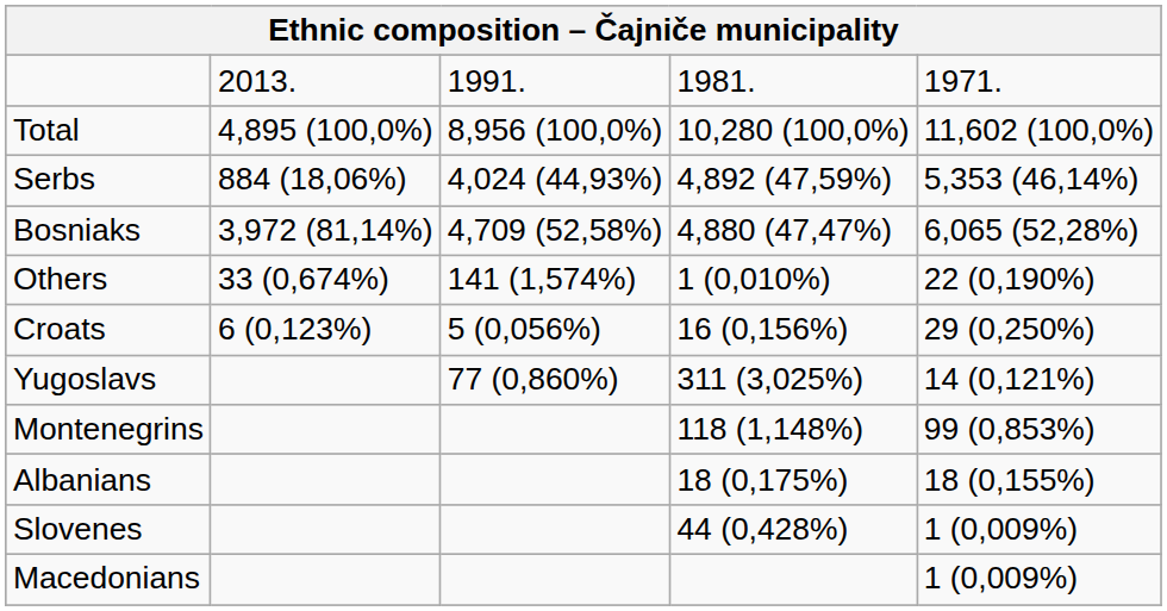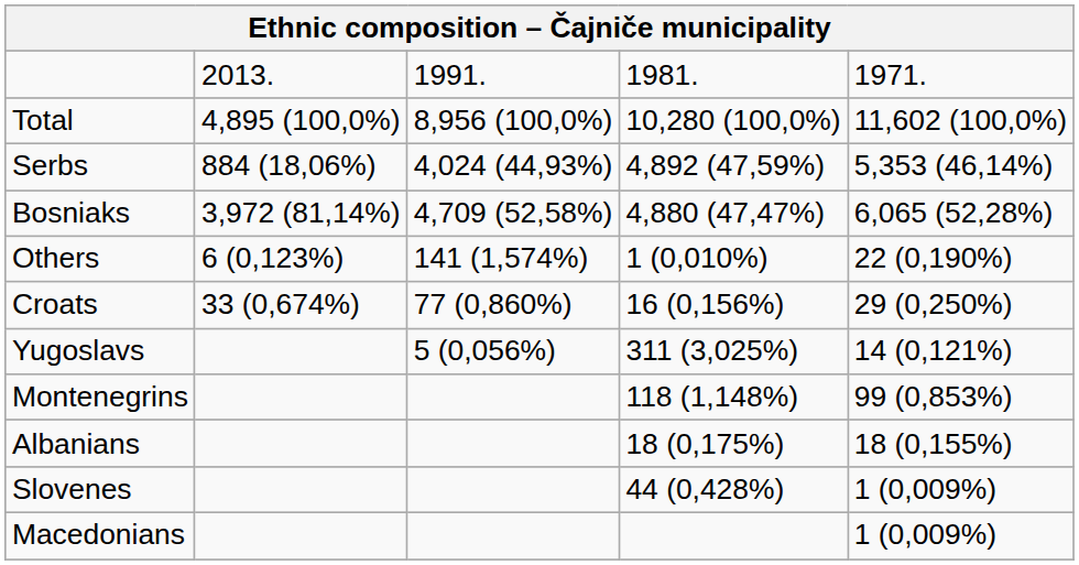Others | column 2: 33 (0,674%) -> 6 (0,123%)
Croats | column 2: 6 (0,123%) -> 33 (0,674%)
Croats | column 3: 5 (0,056%) -> 77 (0,860%)
Yugoslavs | column 3: 77 (0,860%) -> 5 (0,056%)
